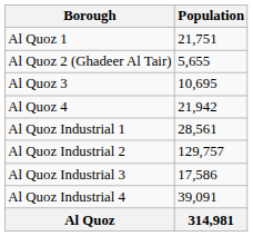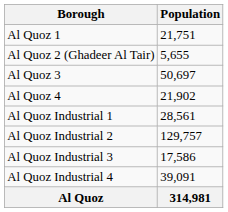Al Quoz 3 | Population: 10,695 -> 50,697
Al Quoz 4 | Population: 21,942 -> 21,902
